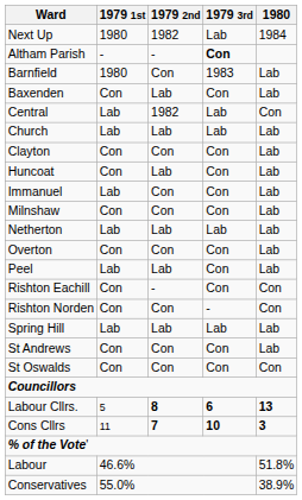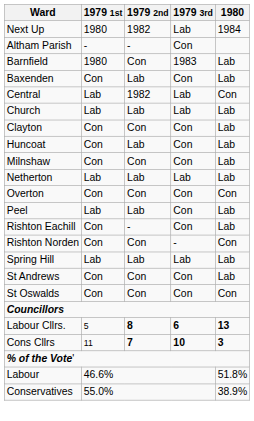Altham Parish | 1979 3rd: bold -> normal
- row: Immanuel | Lab | Con | Con | Lab
Overton | 1980: Lab -> Con
Rishton Eachill | 1980: Con -> Lab
